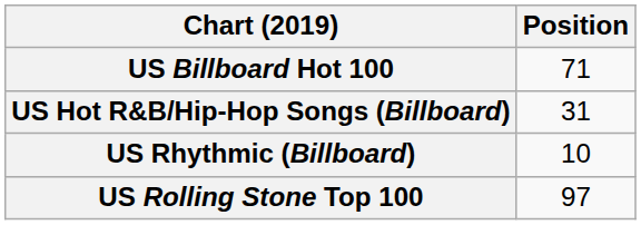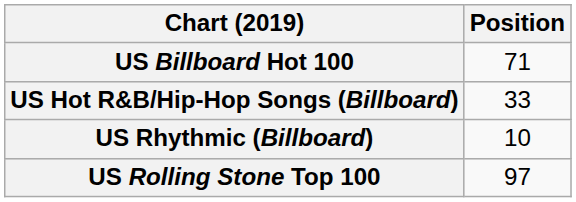US Hot R&B/Hip-Hop Songs (Billboard) | Position: 31 -> 33
